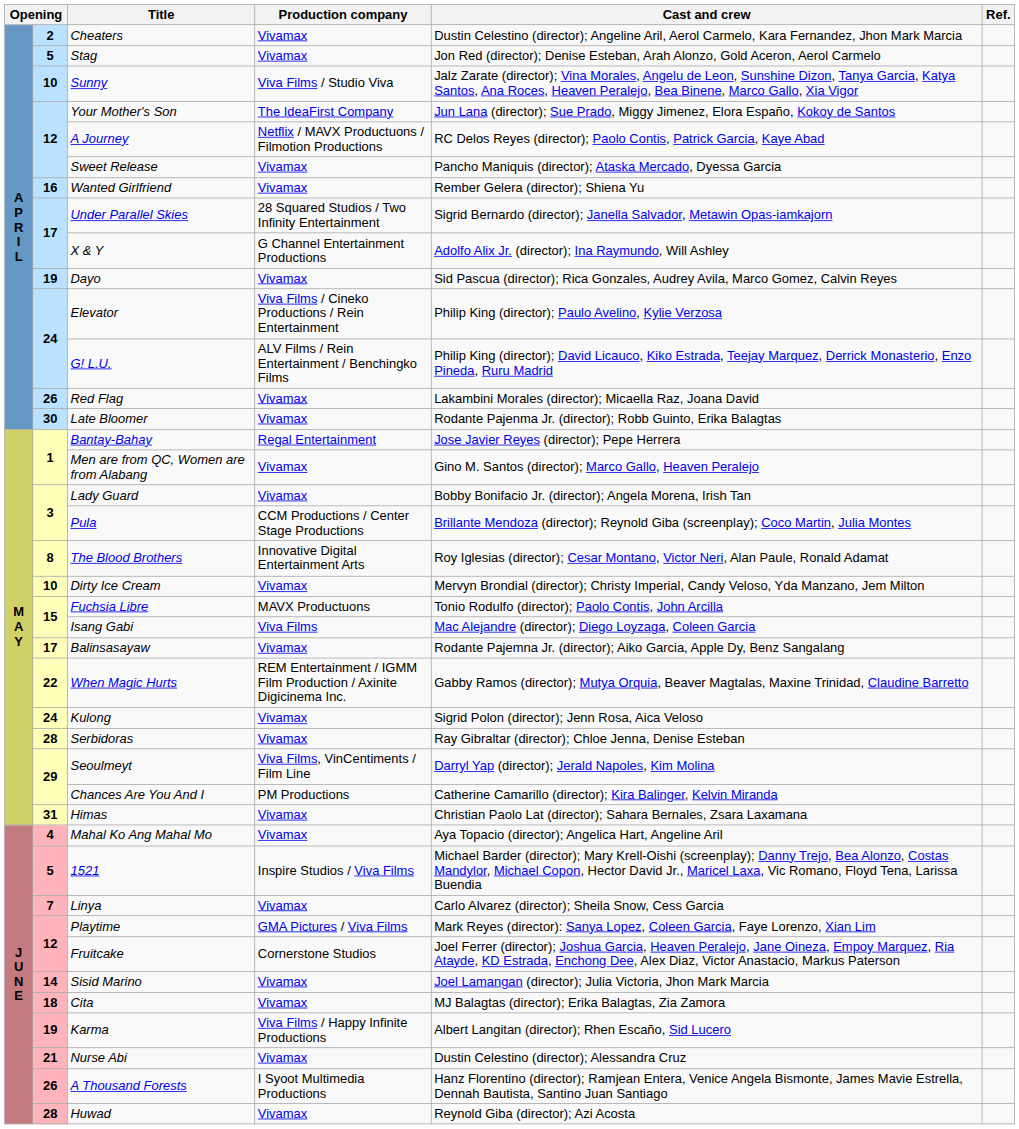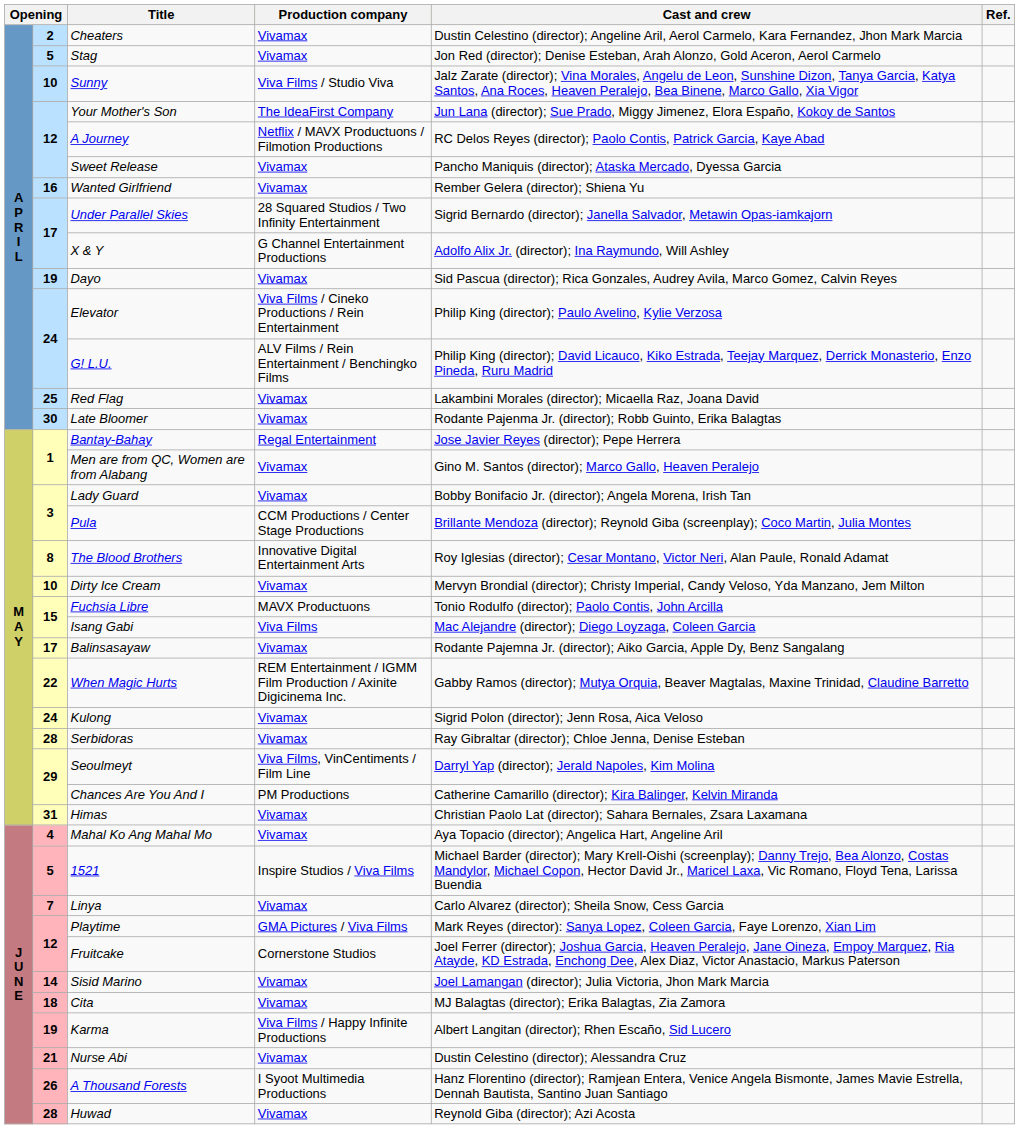Red Flag | column 2: 26 -> 25
